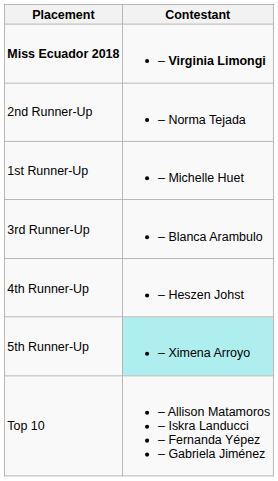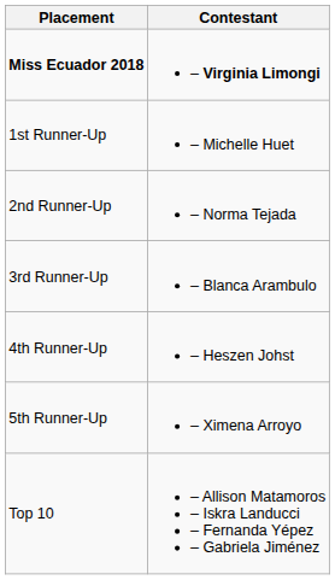rows swapped: 1st Runner-Up <-> 2nd Runner-Up
5th Runner-Up | Contestant: paleturquoise background -> no background
